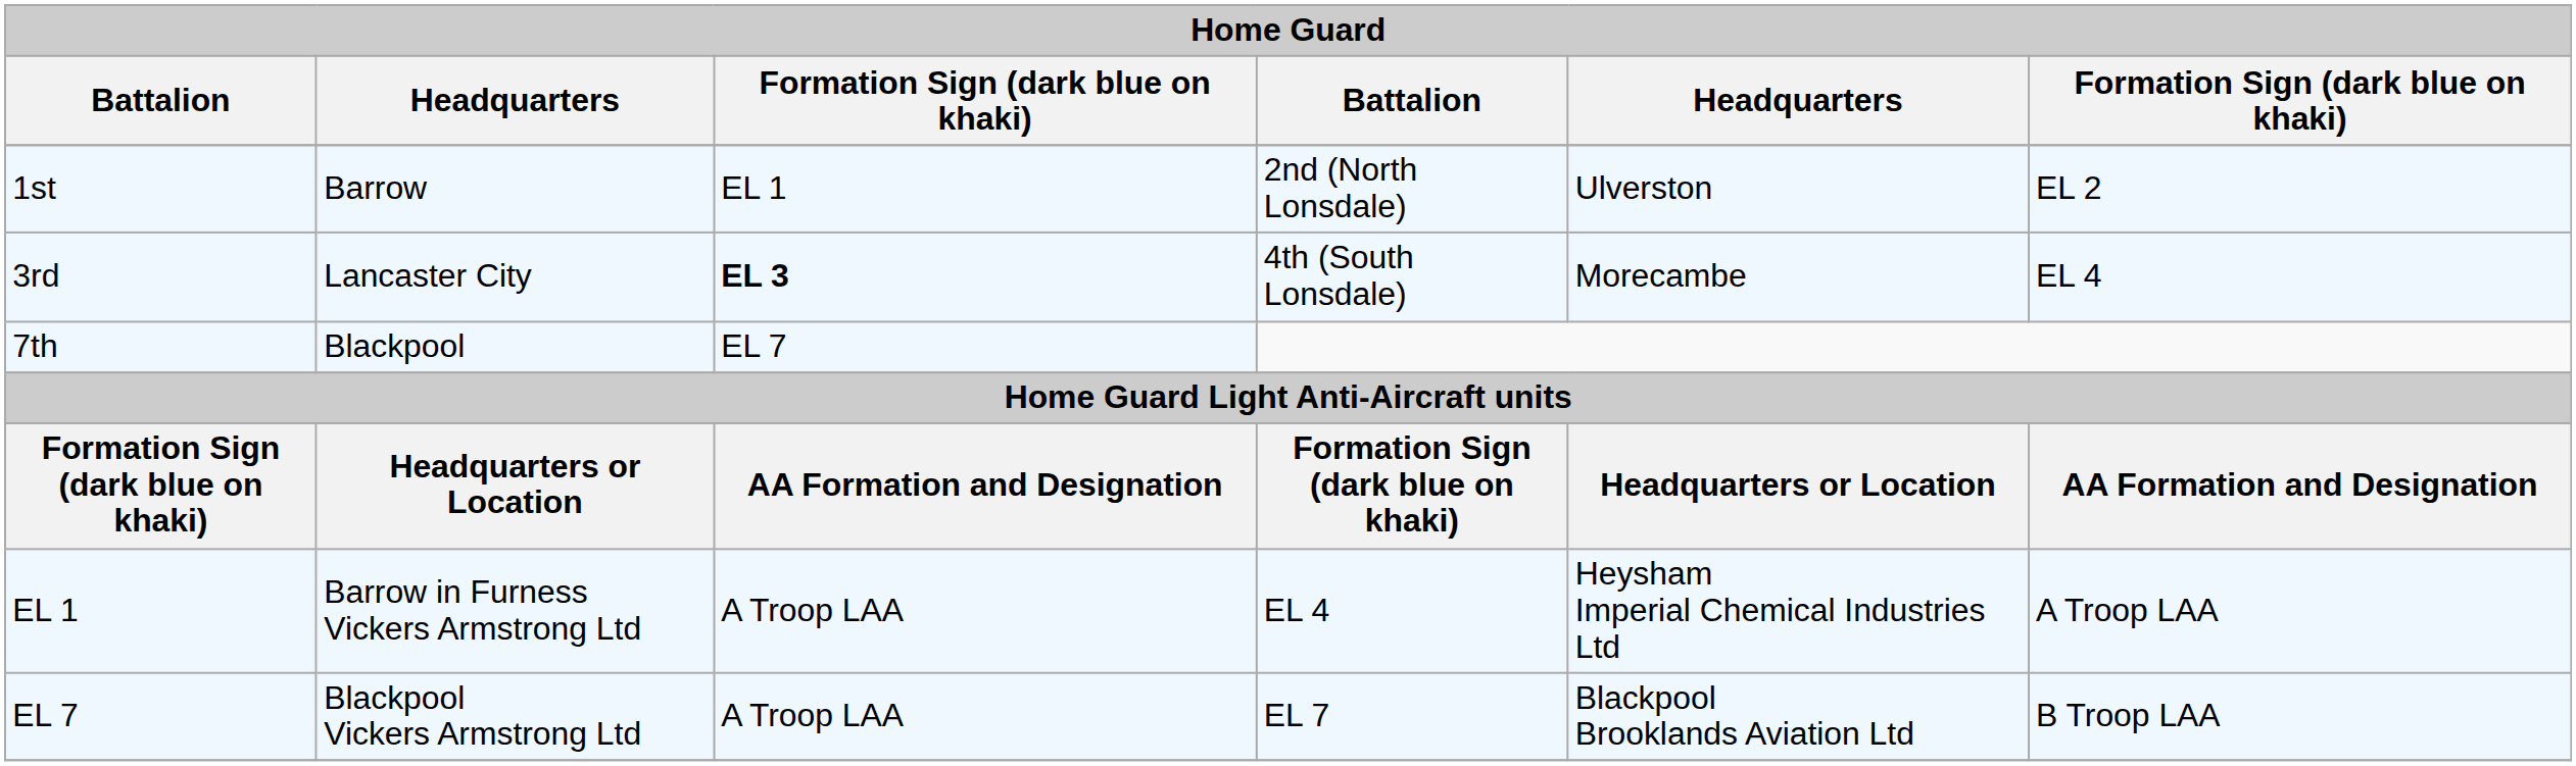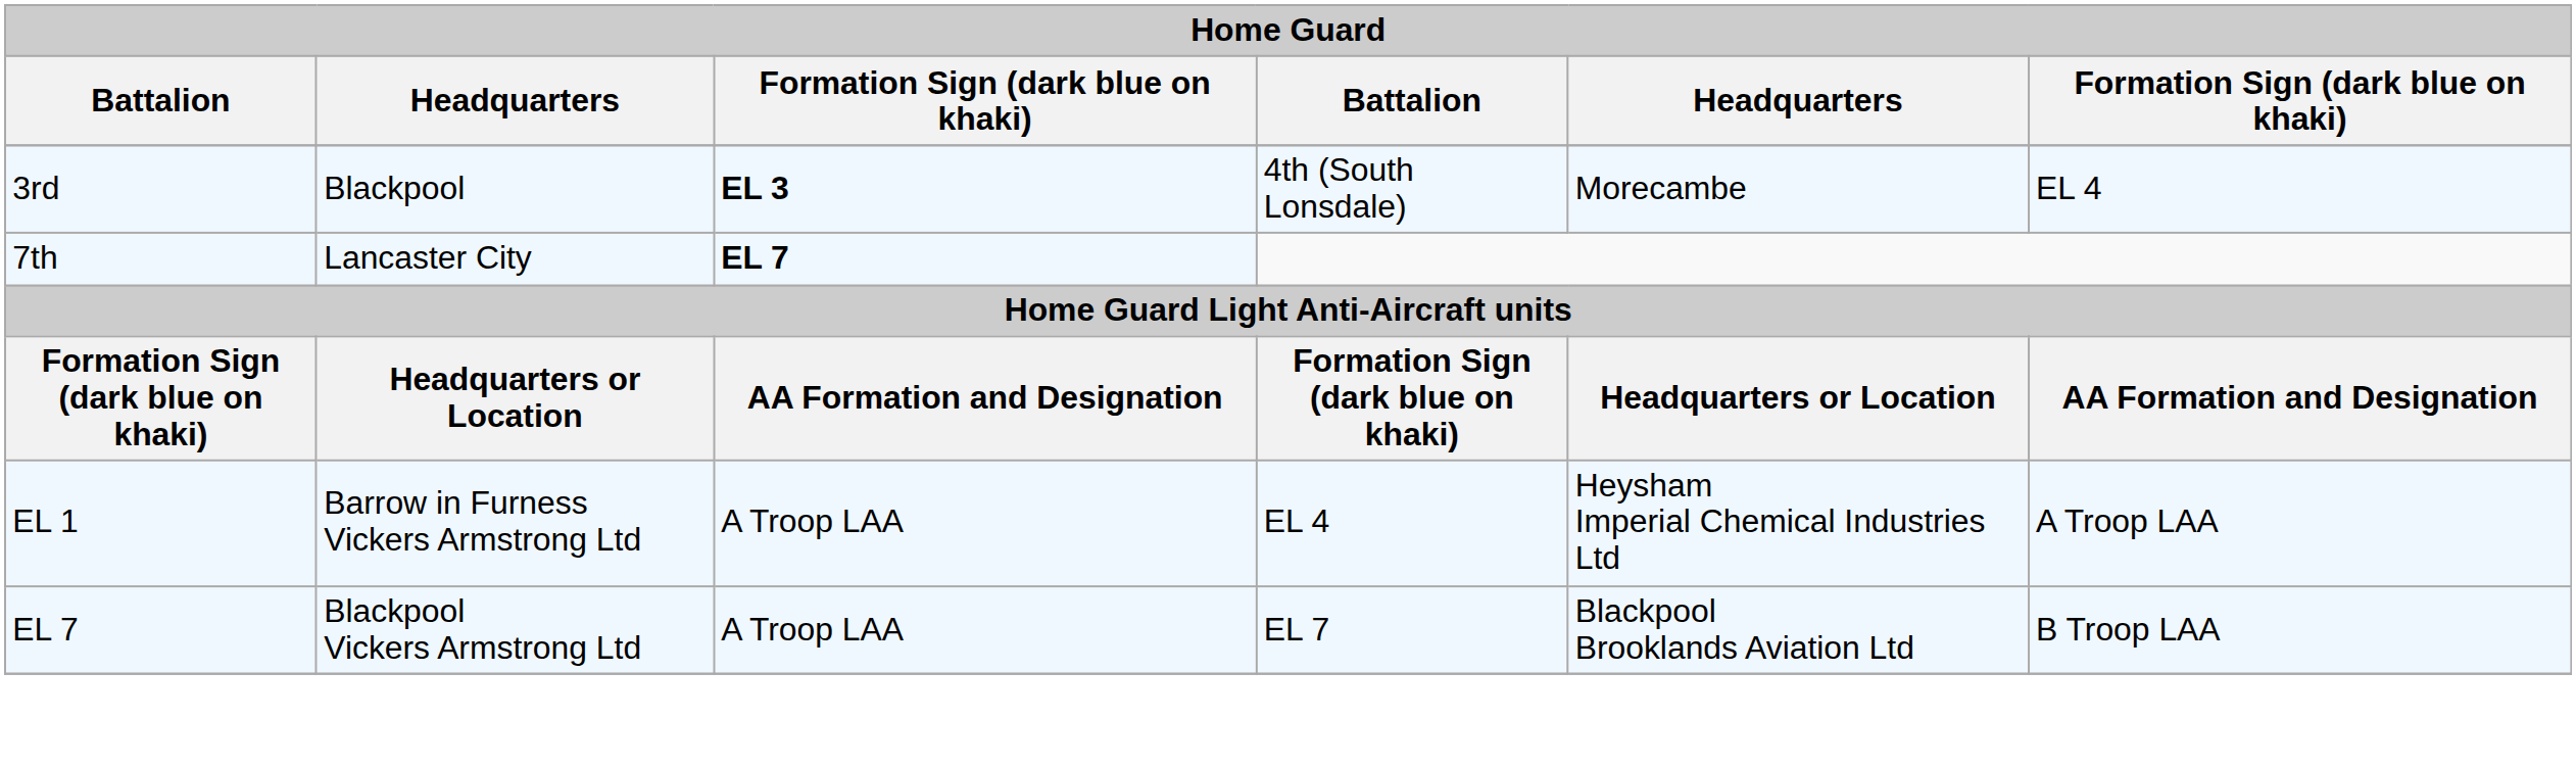- row: 1st | Barrow | EL 1 | 2nd (North Lonsdale) | Ulverston | EL 2
3rd | column 2: Lancaster City -> Blackpool
7th | column 2: Blackpool -> Lancaster City
7th | column 3: normal -> bold
